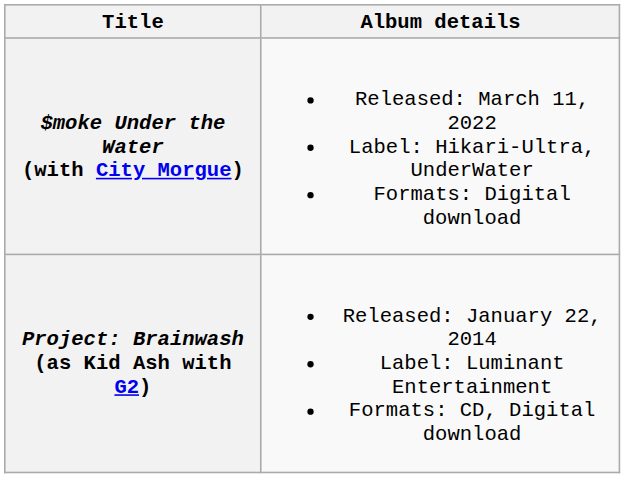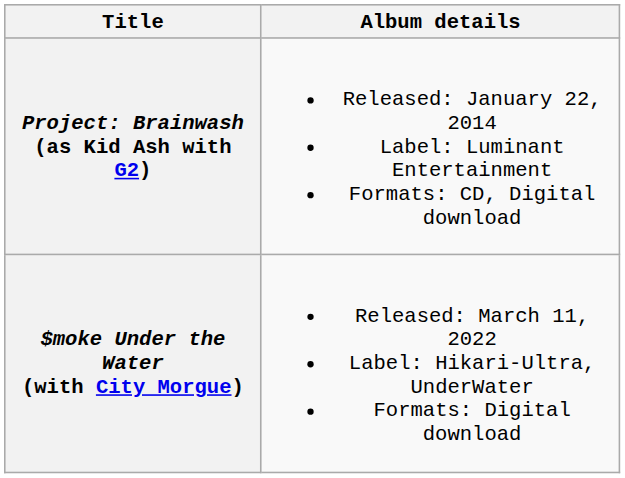rows swapped: Project: Brainwash (as Kid Ash with G2) <-> $moke Under the Water (with City Morgue)
